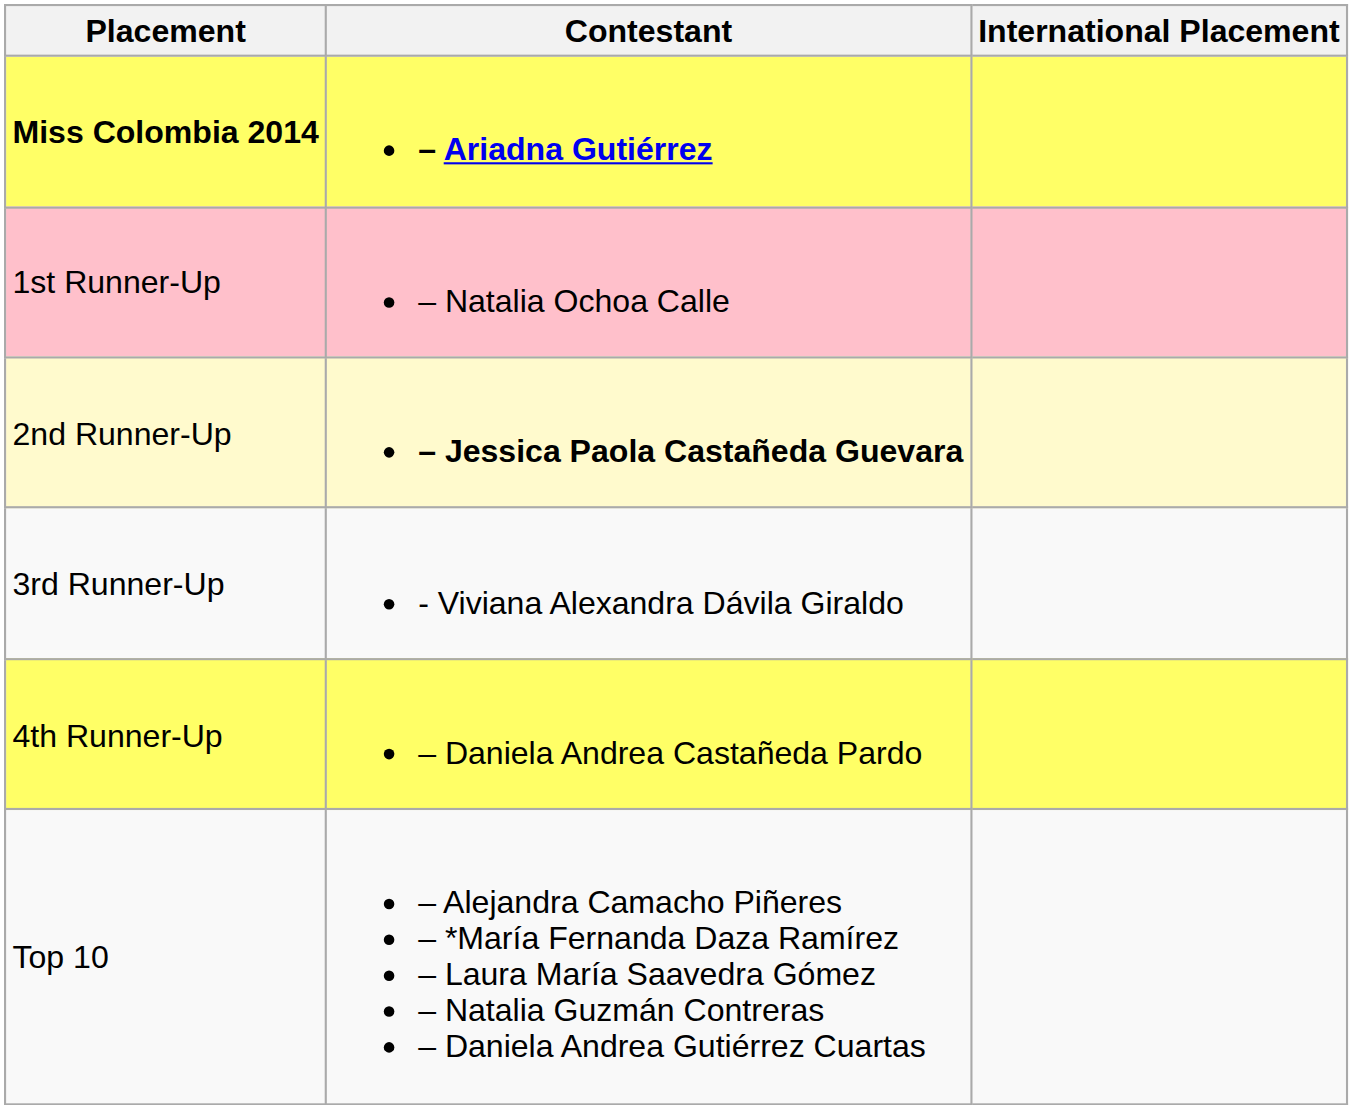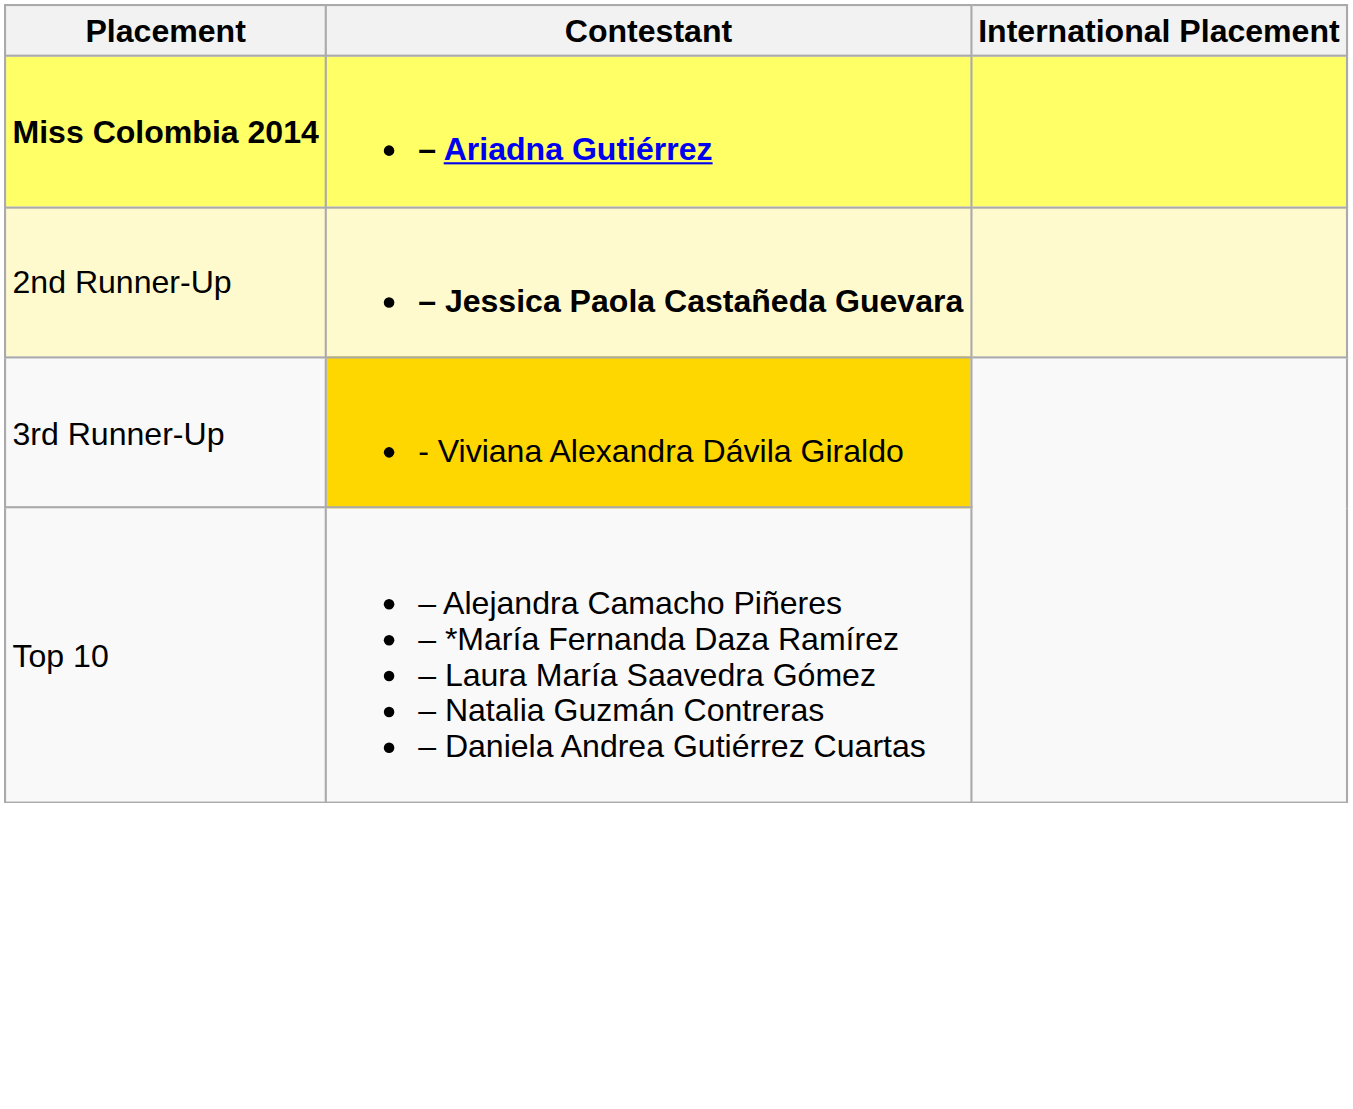- row: 1st Runner-Up | – Natalia Ochoa Calle
3rd Runner-Up | Contestant: no background -> gold background
- row: 4th Runner-Up | – Daniela Andrea Castañeda Pardo
